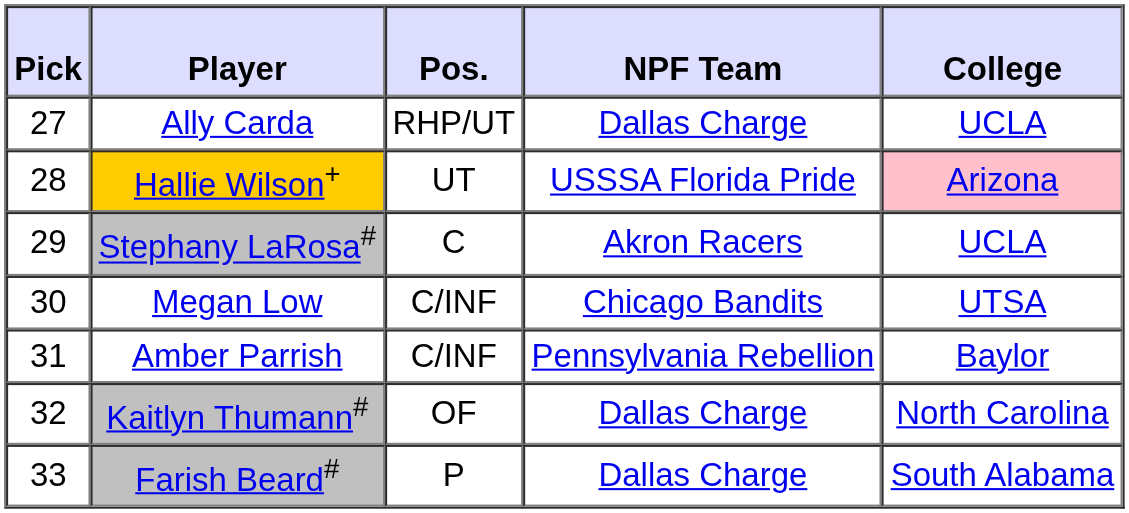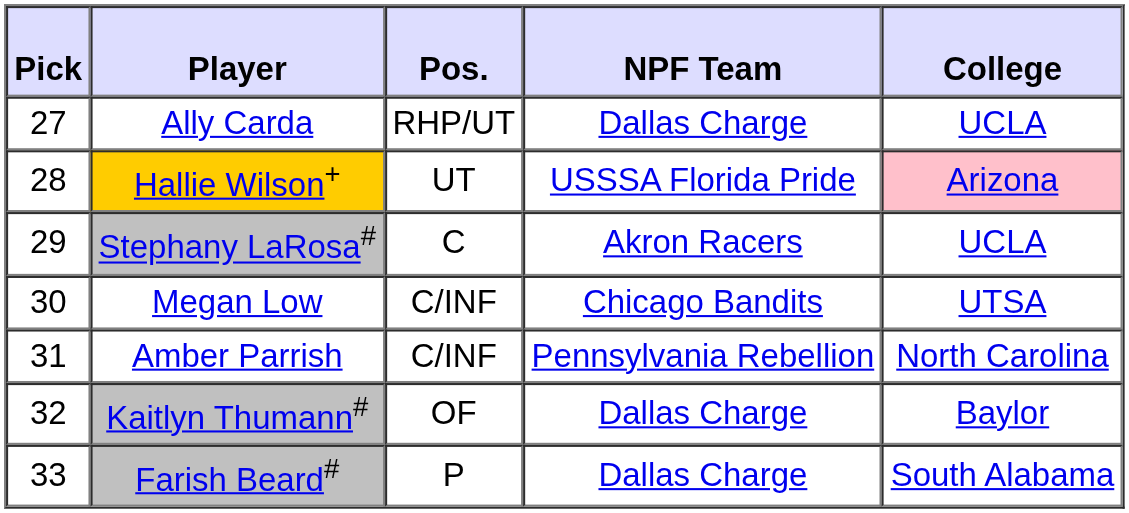Amber Parrish | College: Baylor -> North Carolina
Kaitlyn Thumann# | College: North Carolina -> Baylor
